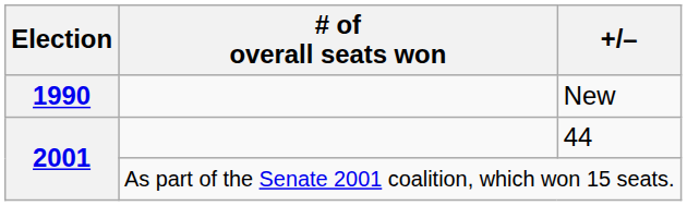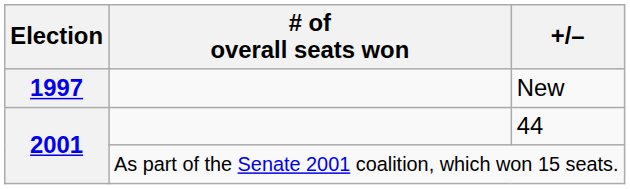New | Election: 1990 -> 1997
